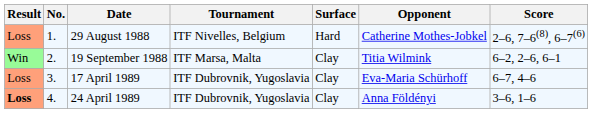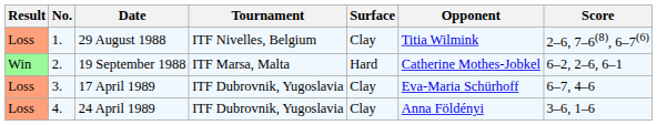29 August 1988 | Surface: Hard -> Clay
29 August 1988 | Opponent: Catherine Mothes-Jobkel -> Titia Wilmink
19 September 1988 | Surface: Clay -> Hard
19 September 1988 | Opponent: Titia Wilmink -> Catherine Mothes-Jobkel
24 April 1989 | Result: bold -> normal
